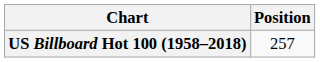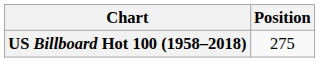US Billboard Hot 100 (1958–2018) | Position: 257 -> 275
